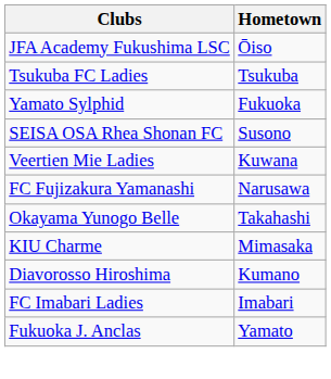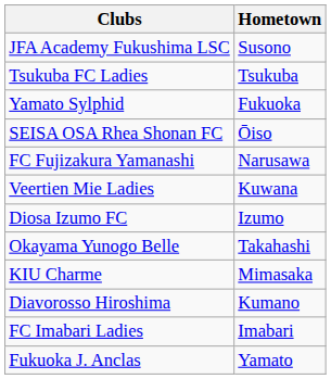JFA Academy Fukushima LSC | Hometown: Ōiso -> Susono
SEISA OSA Rhea Shonan FC | Hometown: Susono -> Ōiso
rows swapped: FC Fujizakura Yamanashi <-> Veertien Mie Ladies
+ row: Diosa Izumo FC | Izumo
